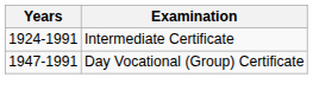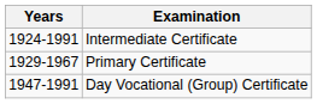+ row: 1929-1967 | Primary Certificate
